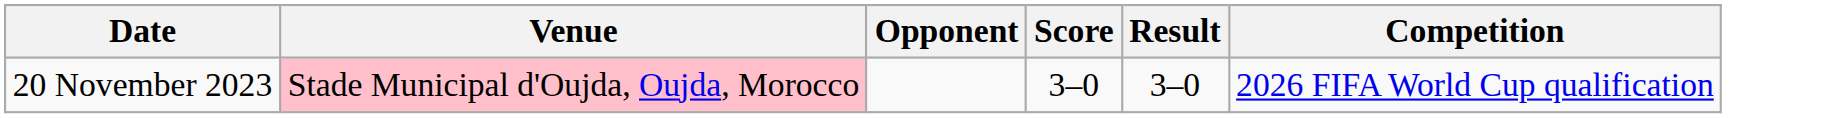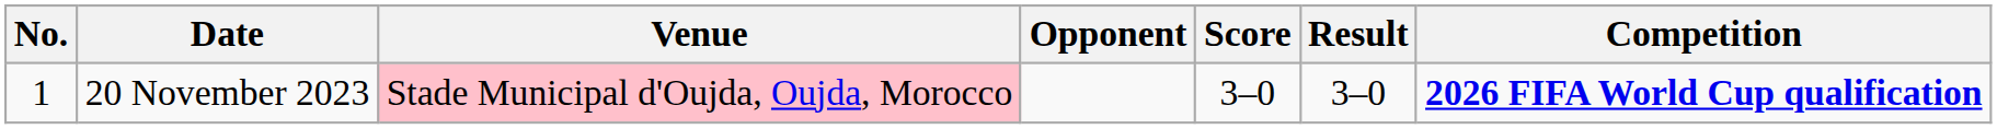+ column: No. | 1
20 November 2023 | Competition: normal -> bold
